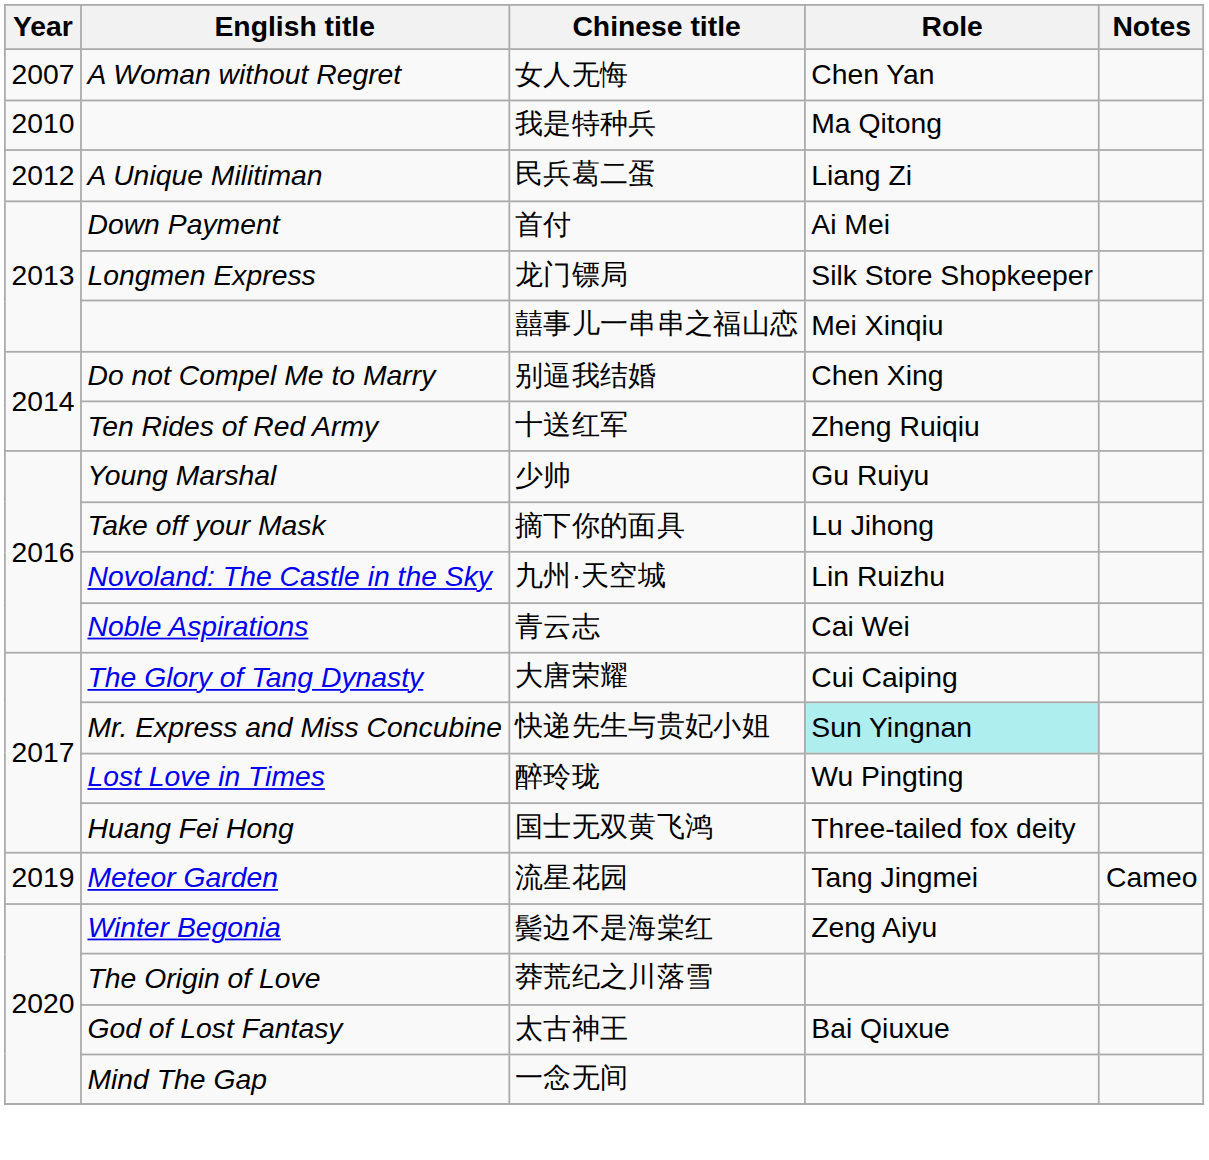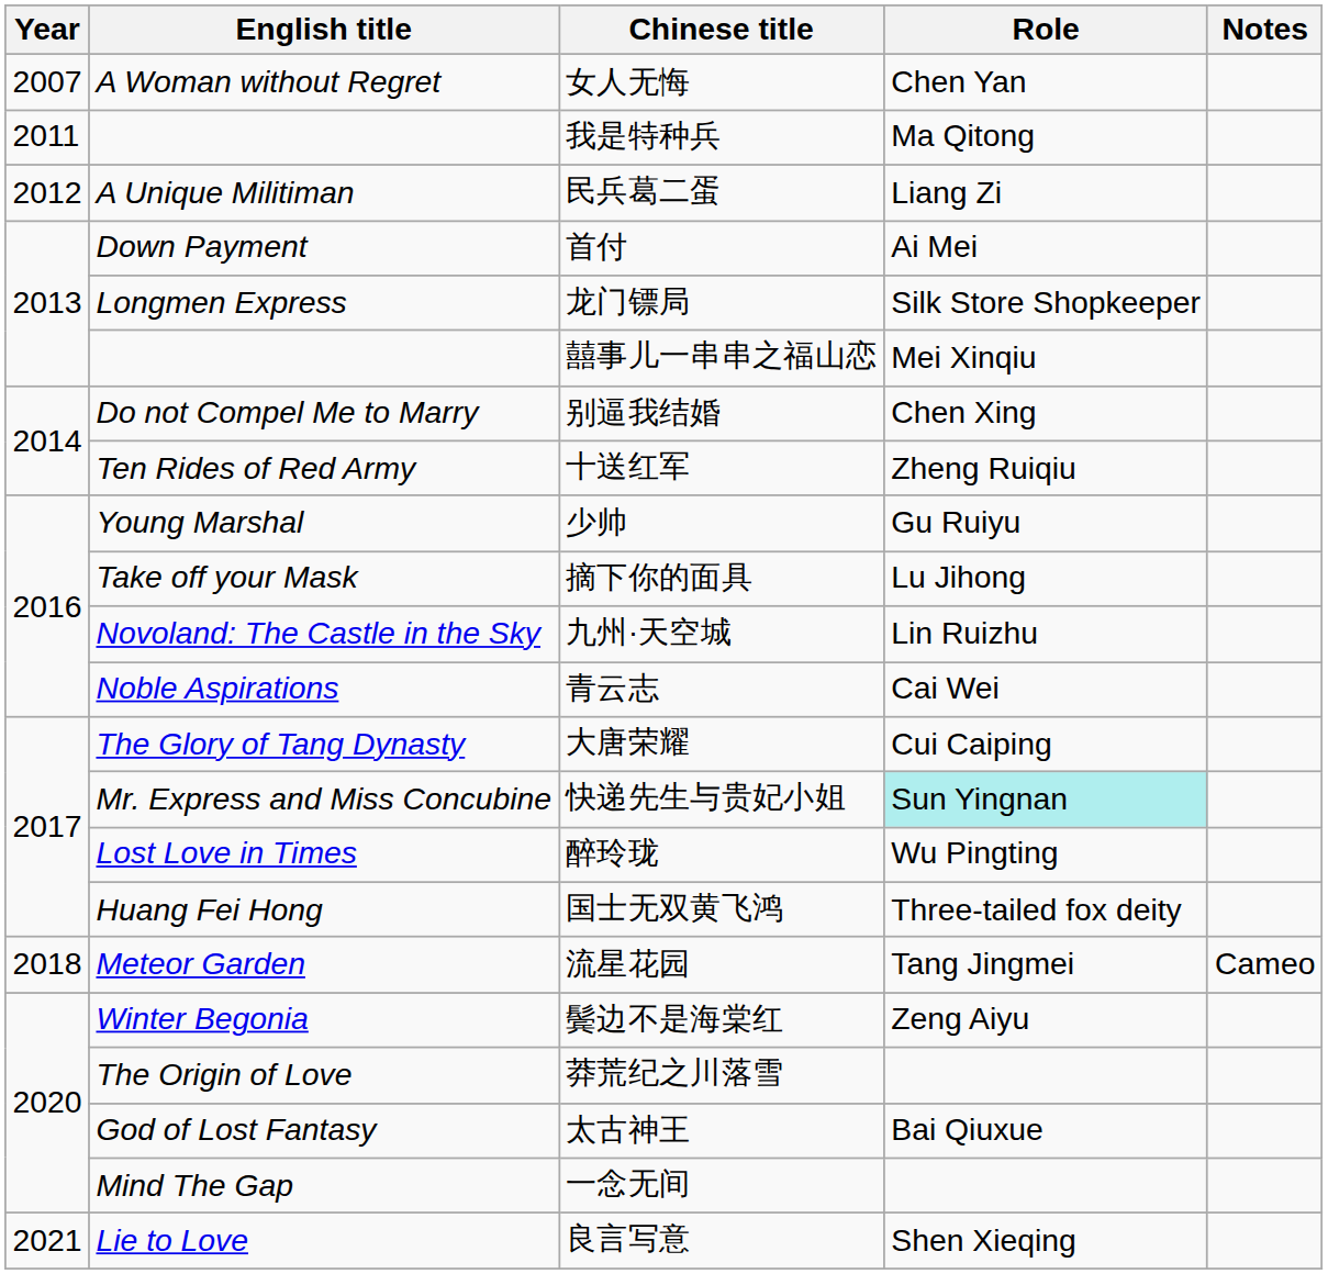我是特种兵 | Year: 2010 -> 2011
流星花园 | Year: 2019 -> 2018
+ row: 2021 | Lie to Love | 良言写意 | Shen Xieqing
